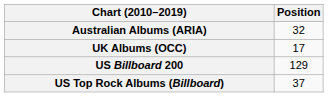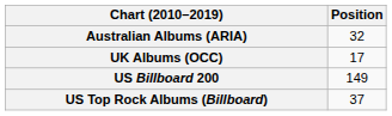US Billboard 200 | Position: 129 -> 149
